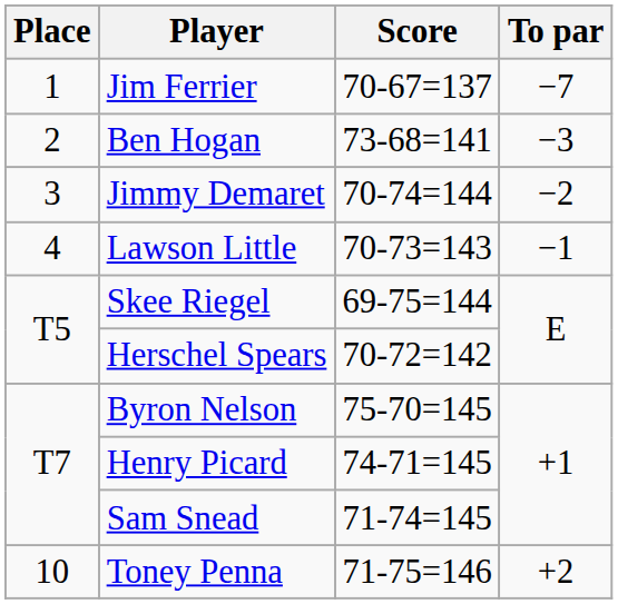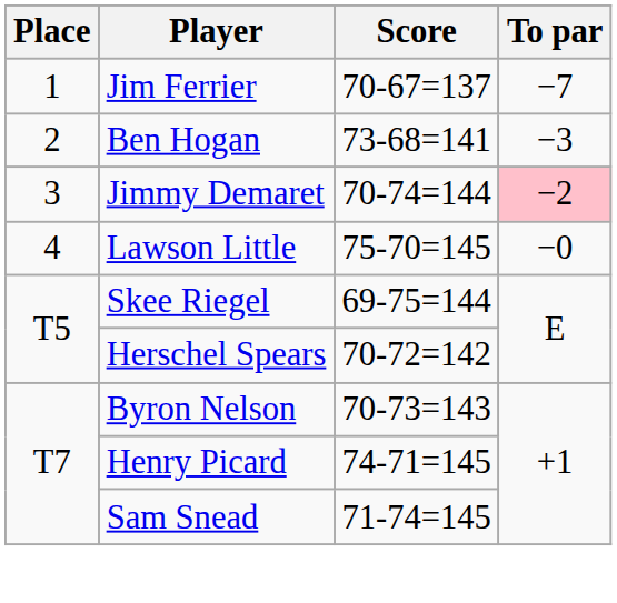Jimmy Demaret | To par: no background -> pink background
Lawson Little | Score: 70-73=143 -> 75-70=145
Lawson Little | To par: −1 -> −0
Byron Nelson | Score: 75-70=145 -> 70-73=143
- row: 10 | Toney Penna | 71-75=146 | +2
